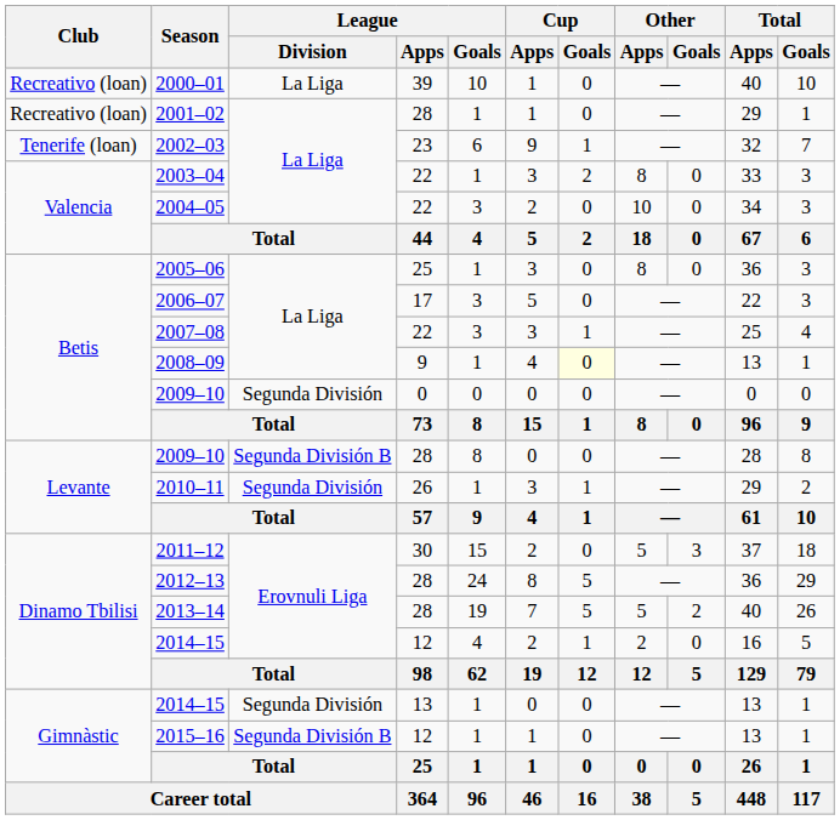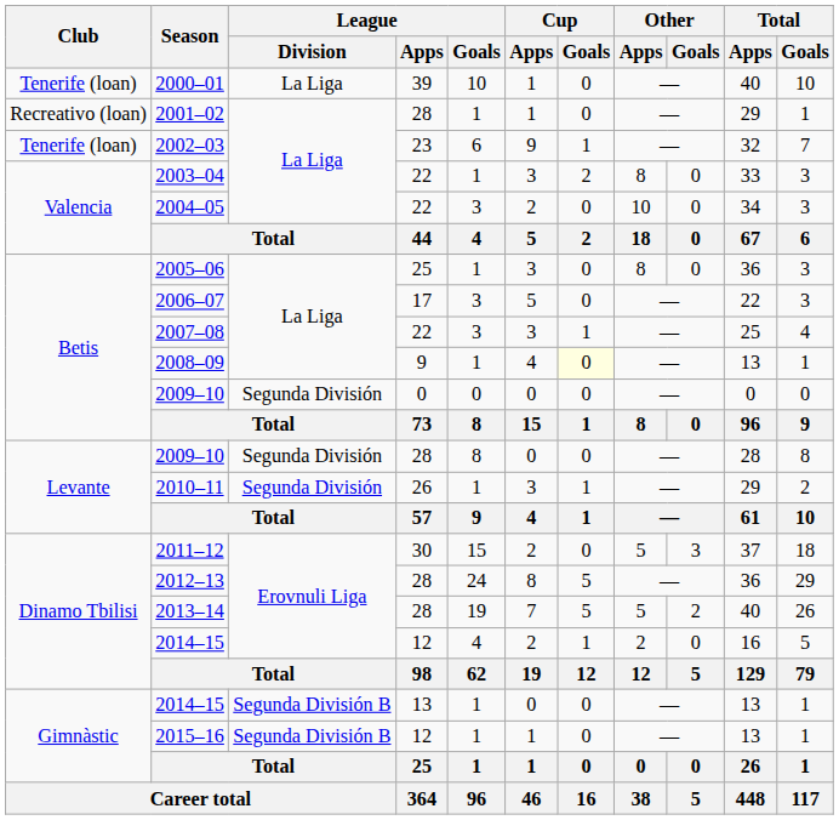2000–01 | Club: Recreativo (loan) -> Tenerife (loan)
2009–10 / 28 | League / Division: Segunda División B -> Segunda División
2014–15 / 13 | League / Division: Segunda División -> Segunda División B
